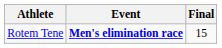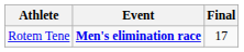Rotem Tene | Final: 15 -> 17
